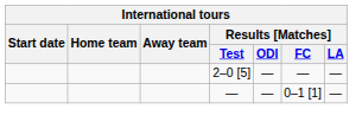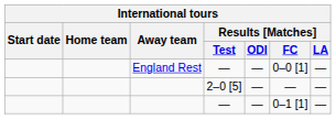+ row: England Rest | — | — | 0–0 [1] | —
